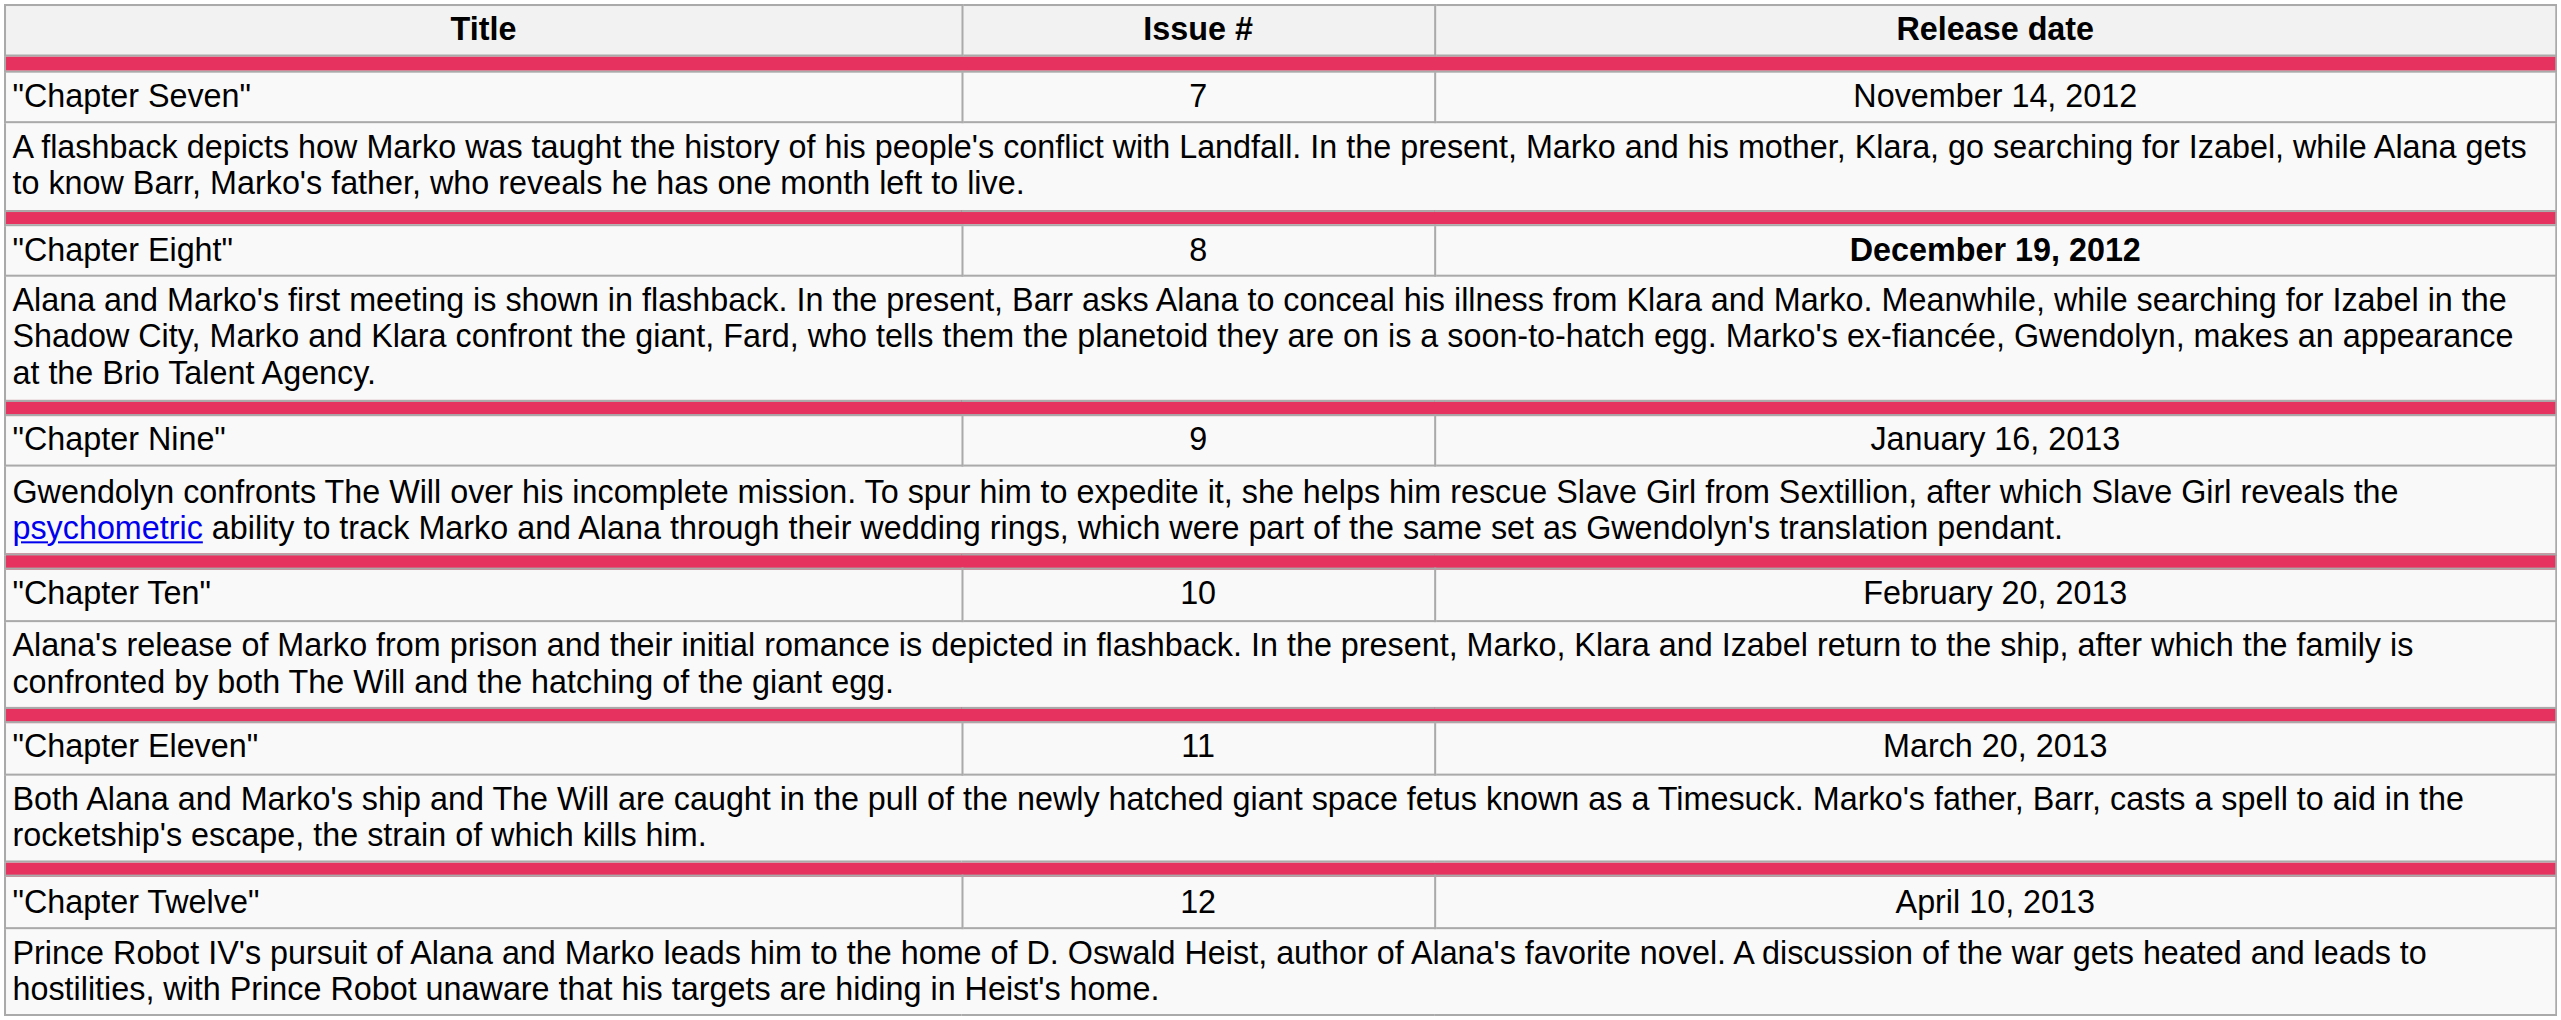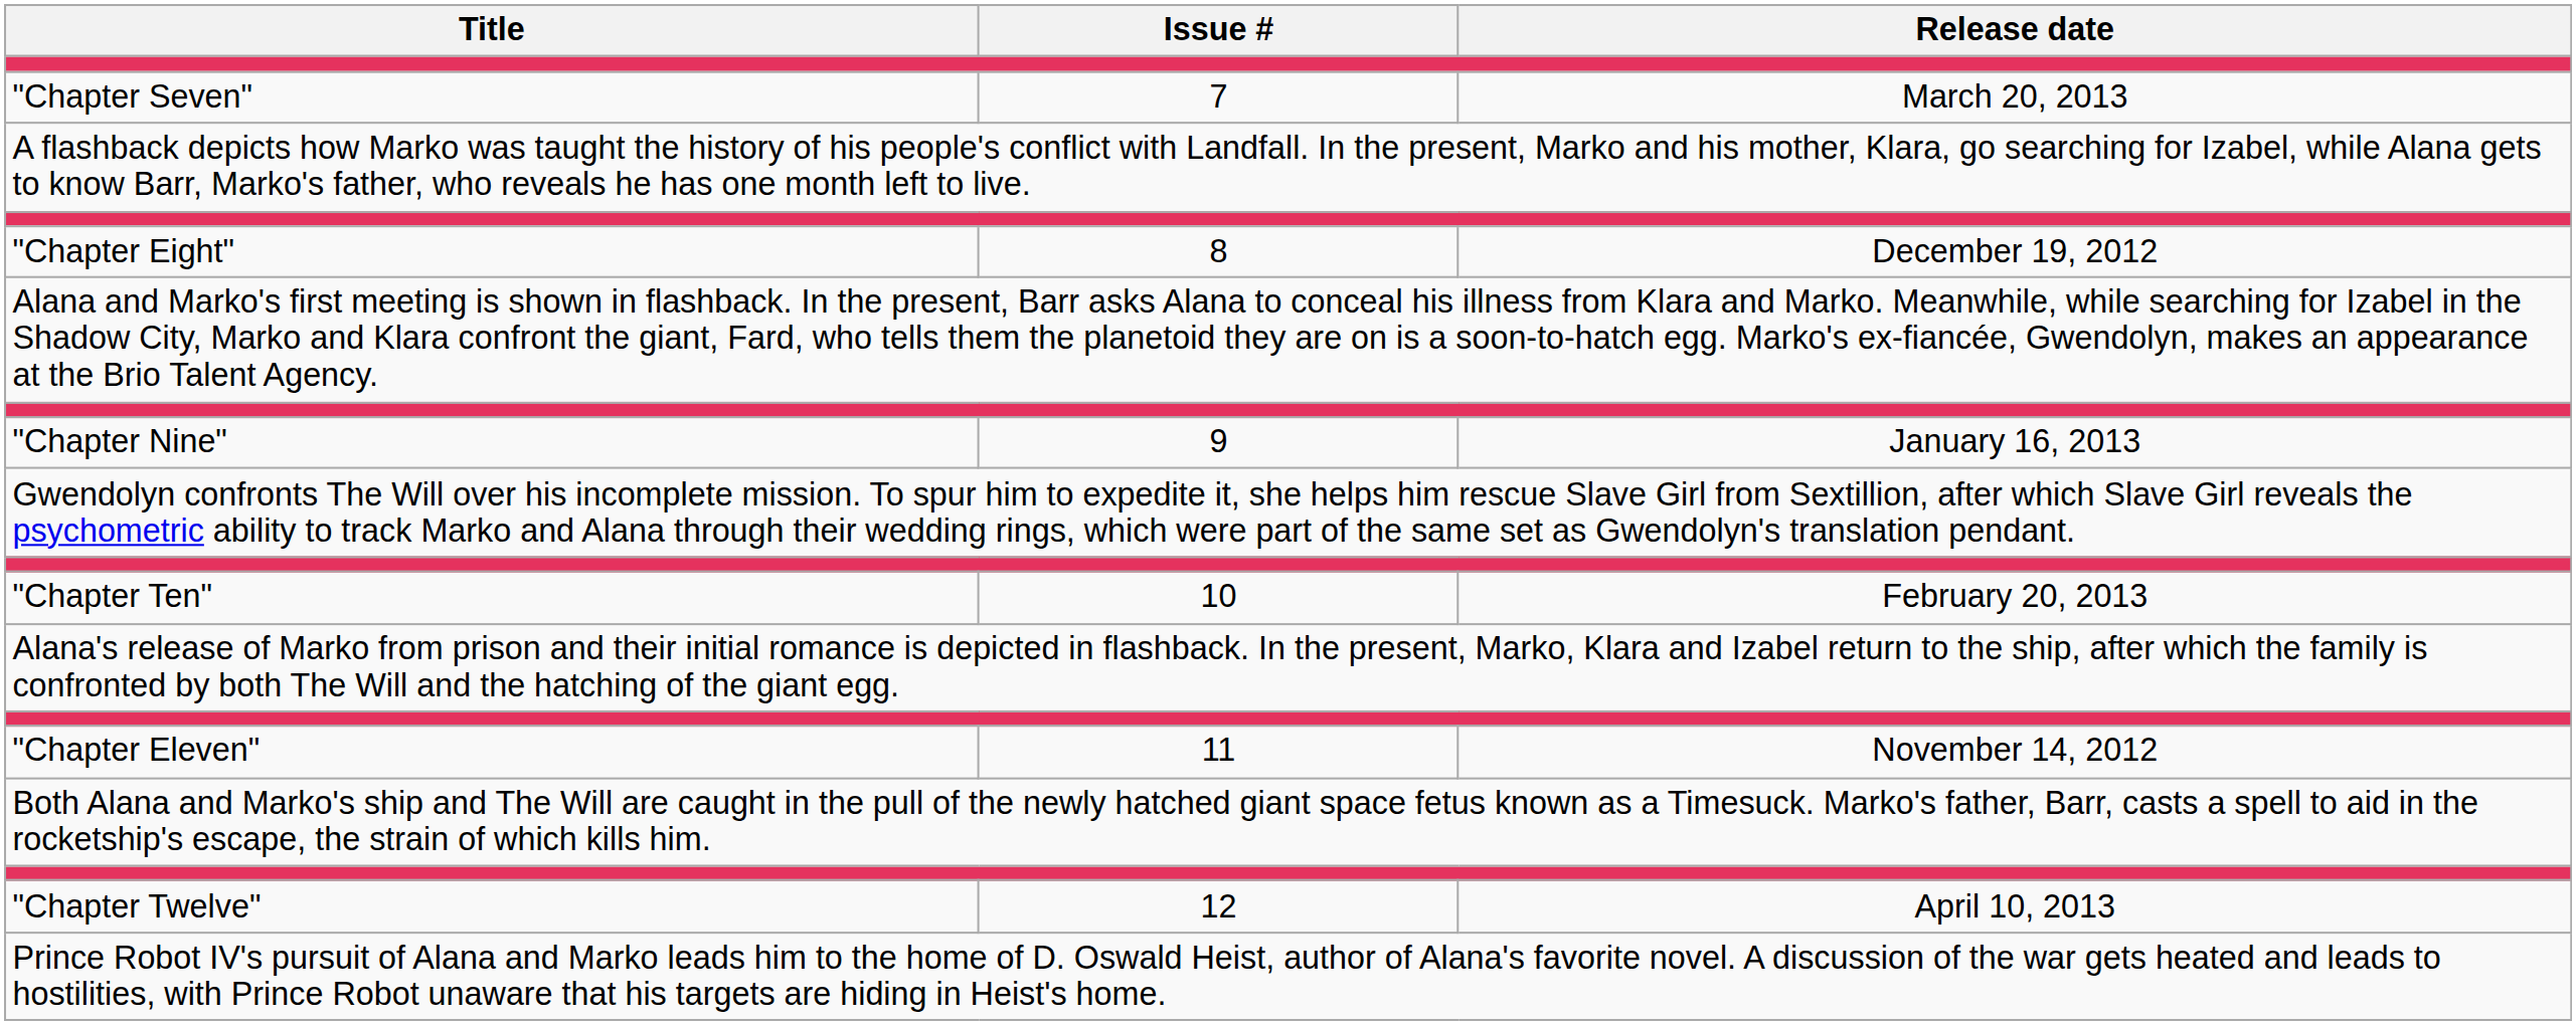"Chapter Seven" | Release date: November 14, 2012 -> March 20, 2013
"Chapter Eight" | Release date: bold -> normal
"Chapter Eleven" | Release date: March 20, 2013 -> November 14, 2012
